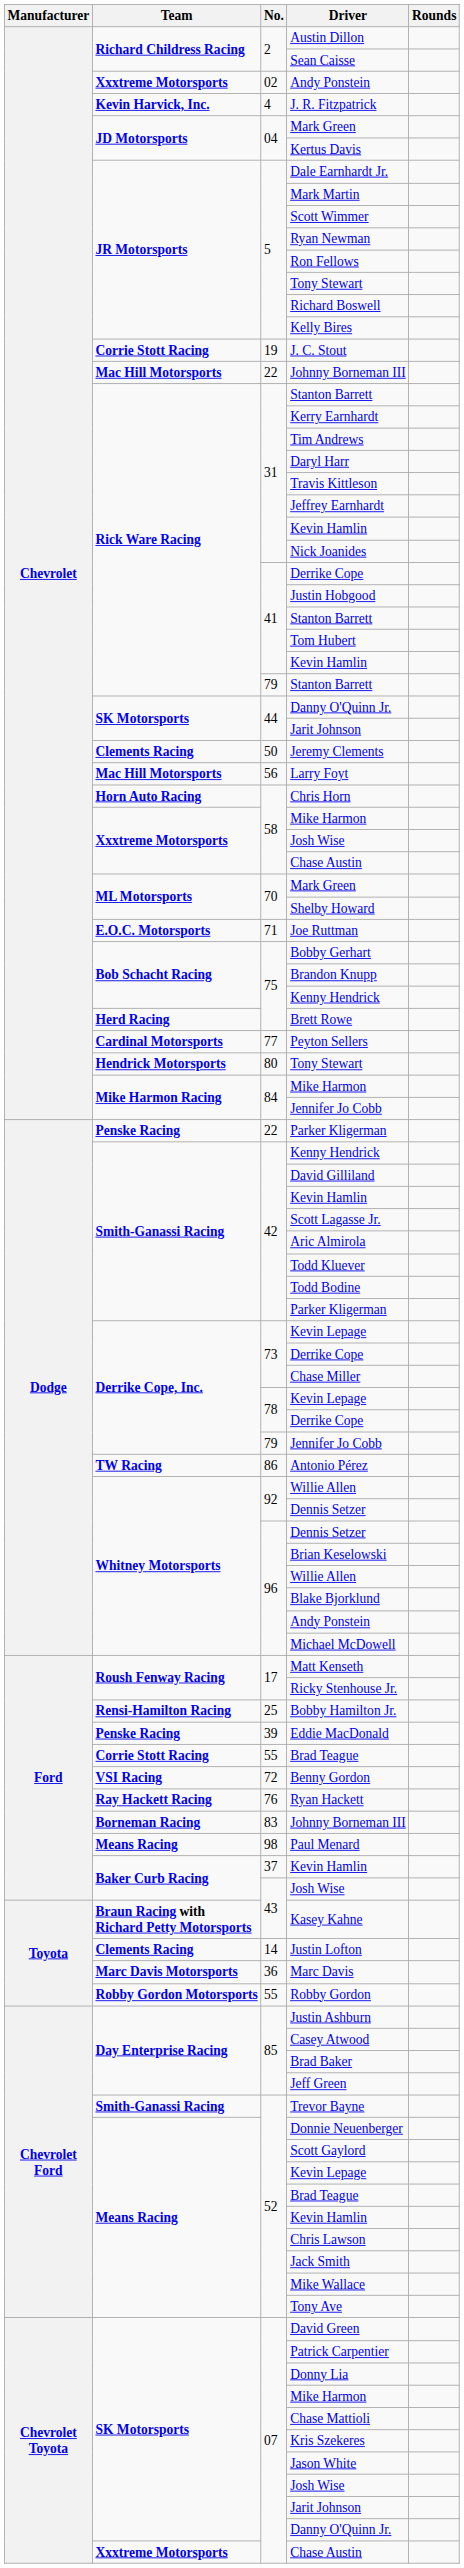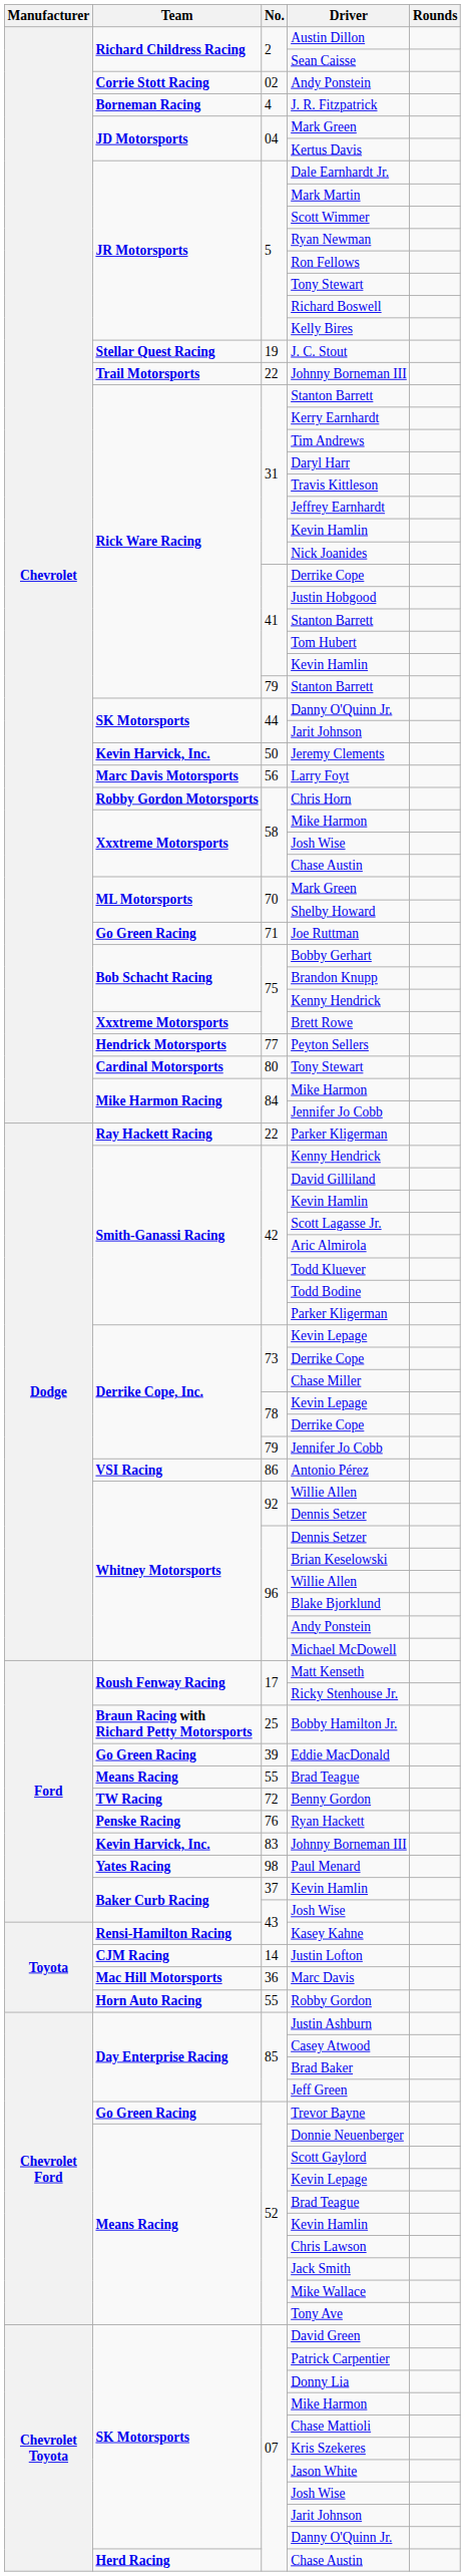02 / Andy Ponstein | Team: Xxxtreme Motorsports -> Corrie Stott Racing
J. R. Fitzpatrick | Team: Kevin Harvick, Inc. -> Borneman Racing
J. C. Stout | Team: Corrie Stott Racing -> Stellar Quest Racing
22 / Johnny Borneman III | Team: Mac Hill Motorsports -> Trail Motorsports
Jeremy Clements | Team: Clements Racing -> Kevin Harvick, Inc.
Larry Foyt | Team: Mac Hill Motorsports -> Marc Davis Motorsports
Chris Horn | Team: Horn Auto Racing -> Robby Gordon Motorsports
Joe Ruttman | Team: E.O.C. Motorsports -> Go Green Racing
Brett Rowe | Team: Herd Racing -> Xxxtreme Motorsports
Peyton Sellers | Team: Cardinal Motorsports -> Hendrick Motorsports
80 / Tony Stewart | Team: Hendrick Motorsports -> Cardinal Motorsports
22 / Parker Kligerman | Team: Penske Racing -> Ray Hackett Racing
Antonio Pérez | Team: TW Racing -> VSI Racing
Bobby Hamilton Jr. | Team: Rensi-Hamilton Racing -> Braun Racing with Richard Petty Motorsports
Eddie MacDonald | Team: Penske Racing -> Go Green Racing
55 / Brad Teague | Team: Corrie Stott Racing -> Means Racing
Benny Gordon | Team: VSI Racing -> TW Racing
Ryan Hackett | Team: Ray Hackett Racing -> Penske Racing
83 / Johnny Borneman III | Team: Borneman Racing -> Kevin Harvick, Inc.
Paul Menard | Team: Means Racing -> Yates Racing
Kasey Kahne | Team: Braun Racing with Richard Petty Motorsports -> Rensi-Hamilton Racing
Justin Lofton | Team: Clements Racing -> CJM Racing
Marc Davis | Team: Marc Davis Motorsports -> Mac Hill Motorsports
Robby Gordon | Team: Robby Gordon Motorsports -> Horn Auto Racing
Trevor Bayne | Team: Smith-Ganassi Racing -> Go Green Racing
07 / Chase Austin | Team: Xxxtreme Motorsports -> Herd Racing
